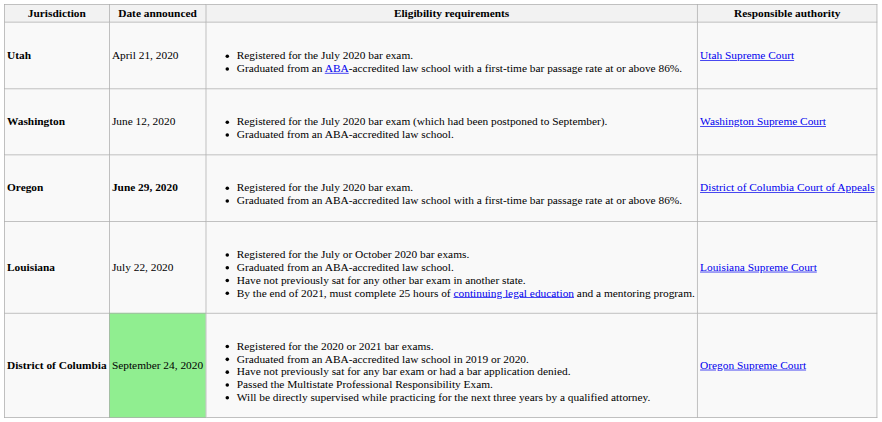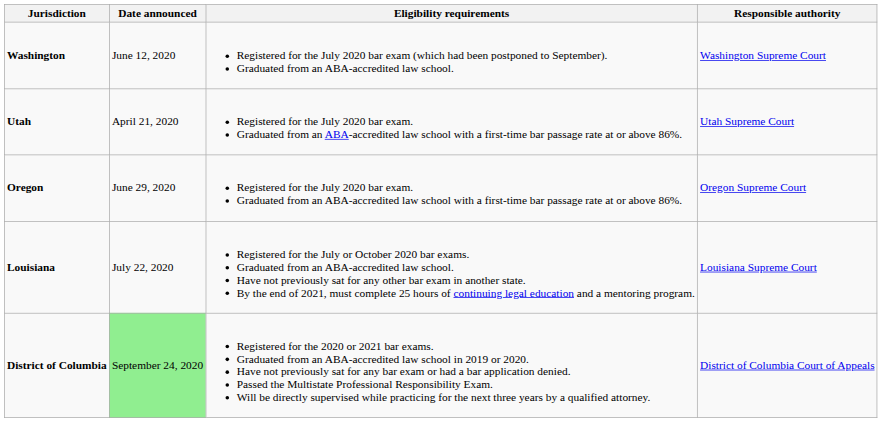rows swapped: Utah <-> Washington
Oregon | Date announced: bold -> normal
Oregon | Responsible authority: District of Columbia Court of Appeals -> Oregon Supreme Court
District of Columbia | Responsible authority: Oregon Supreme Court -> District of Columbia Court of Appeals
